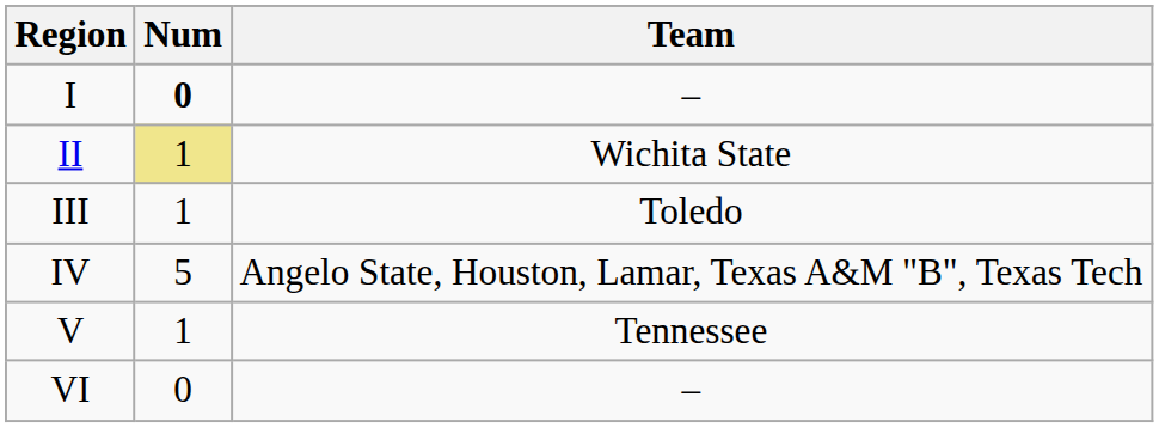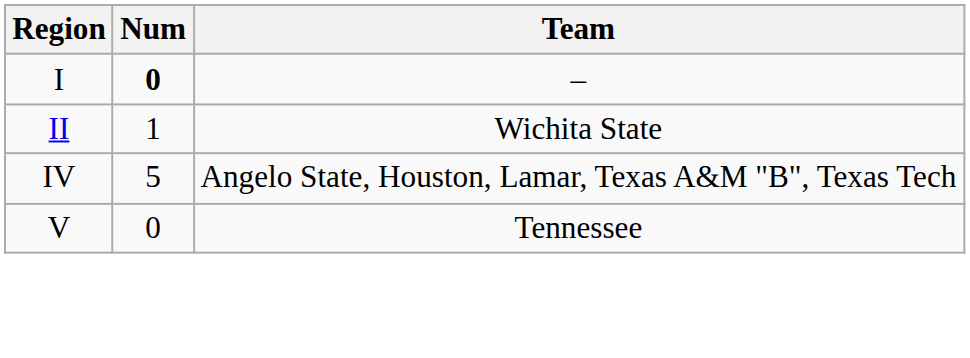II | Num: khaki background -> no background
- row: III | 1 | Toledo
V | Num: 1 -> 0
- row: VI | 0 | –
